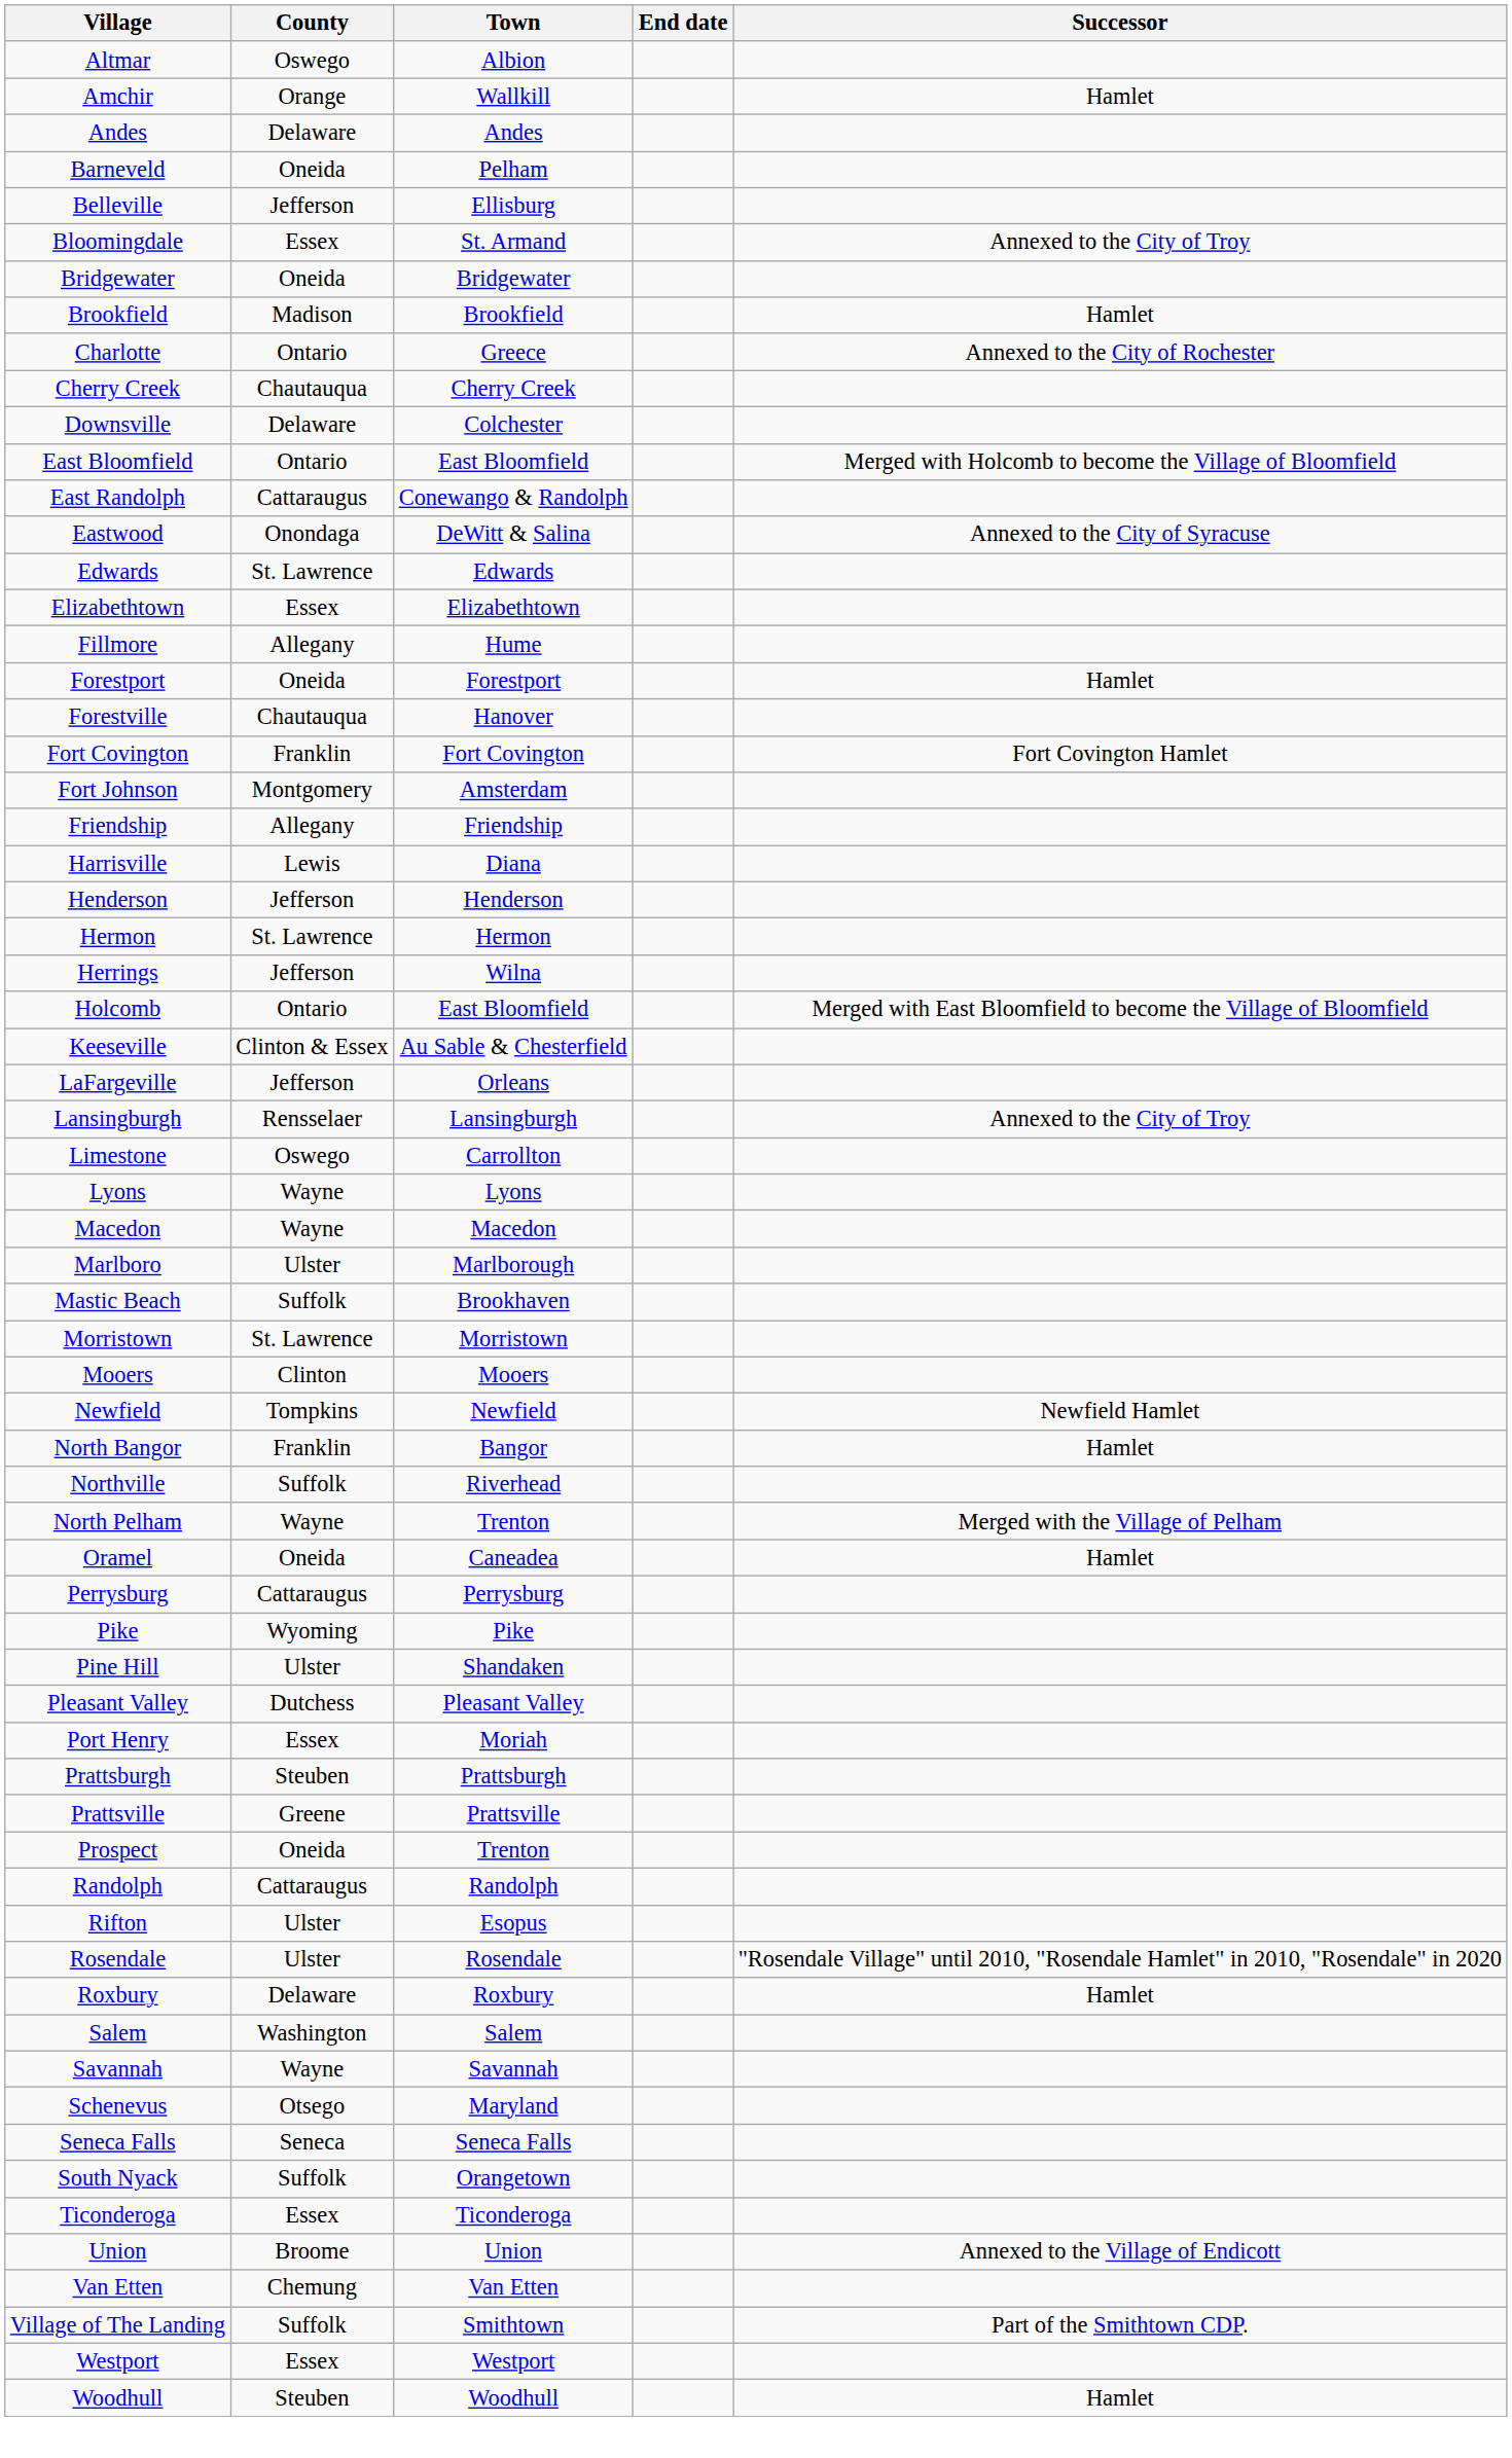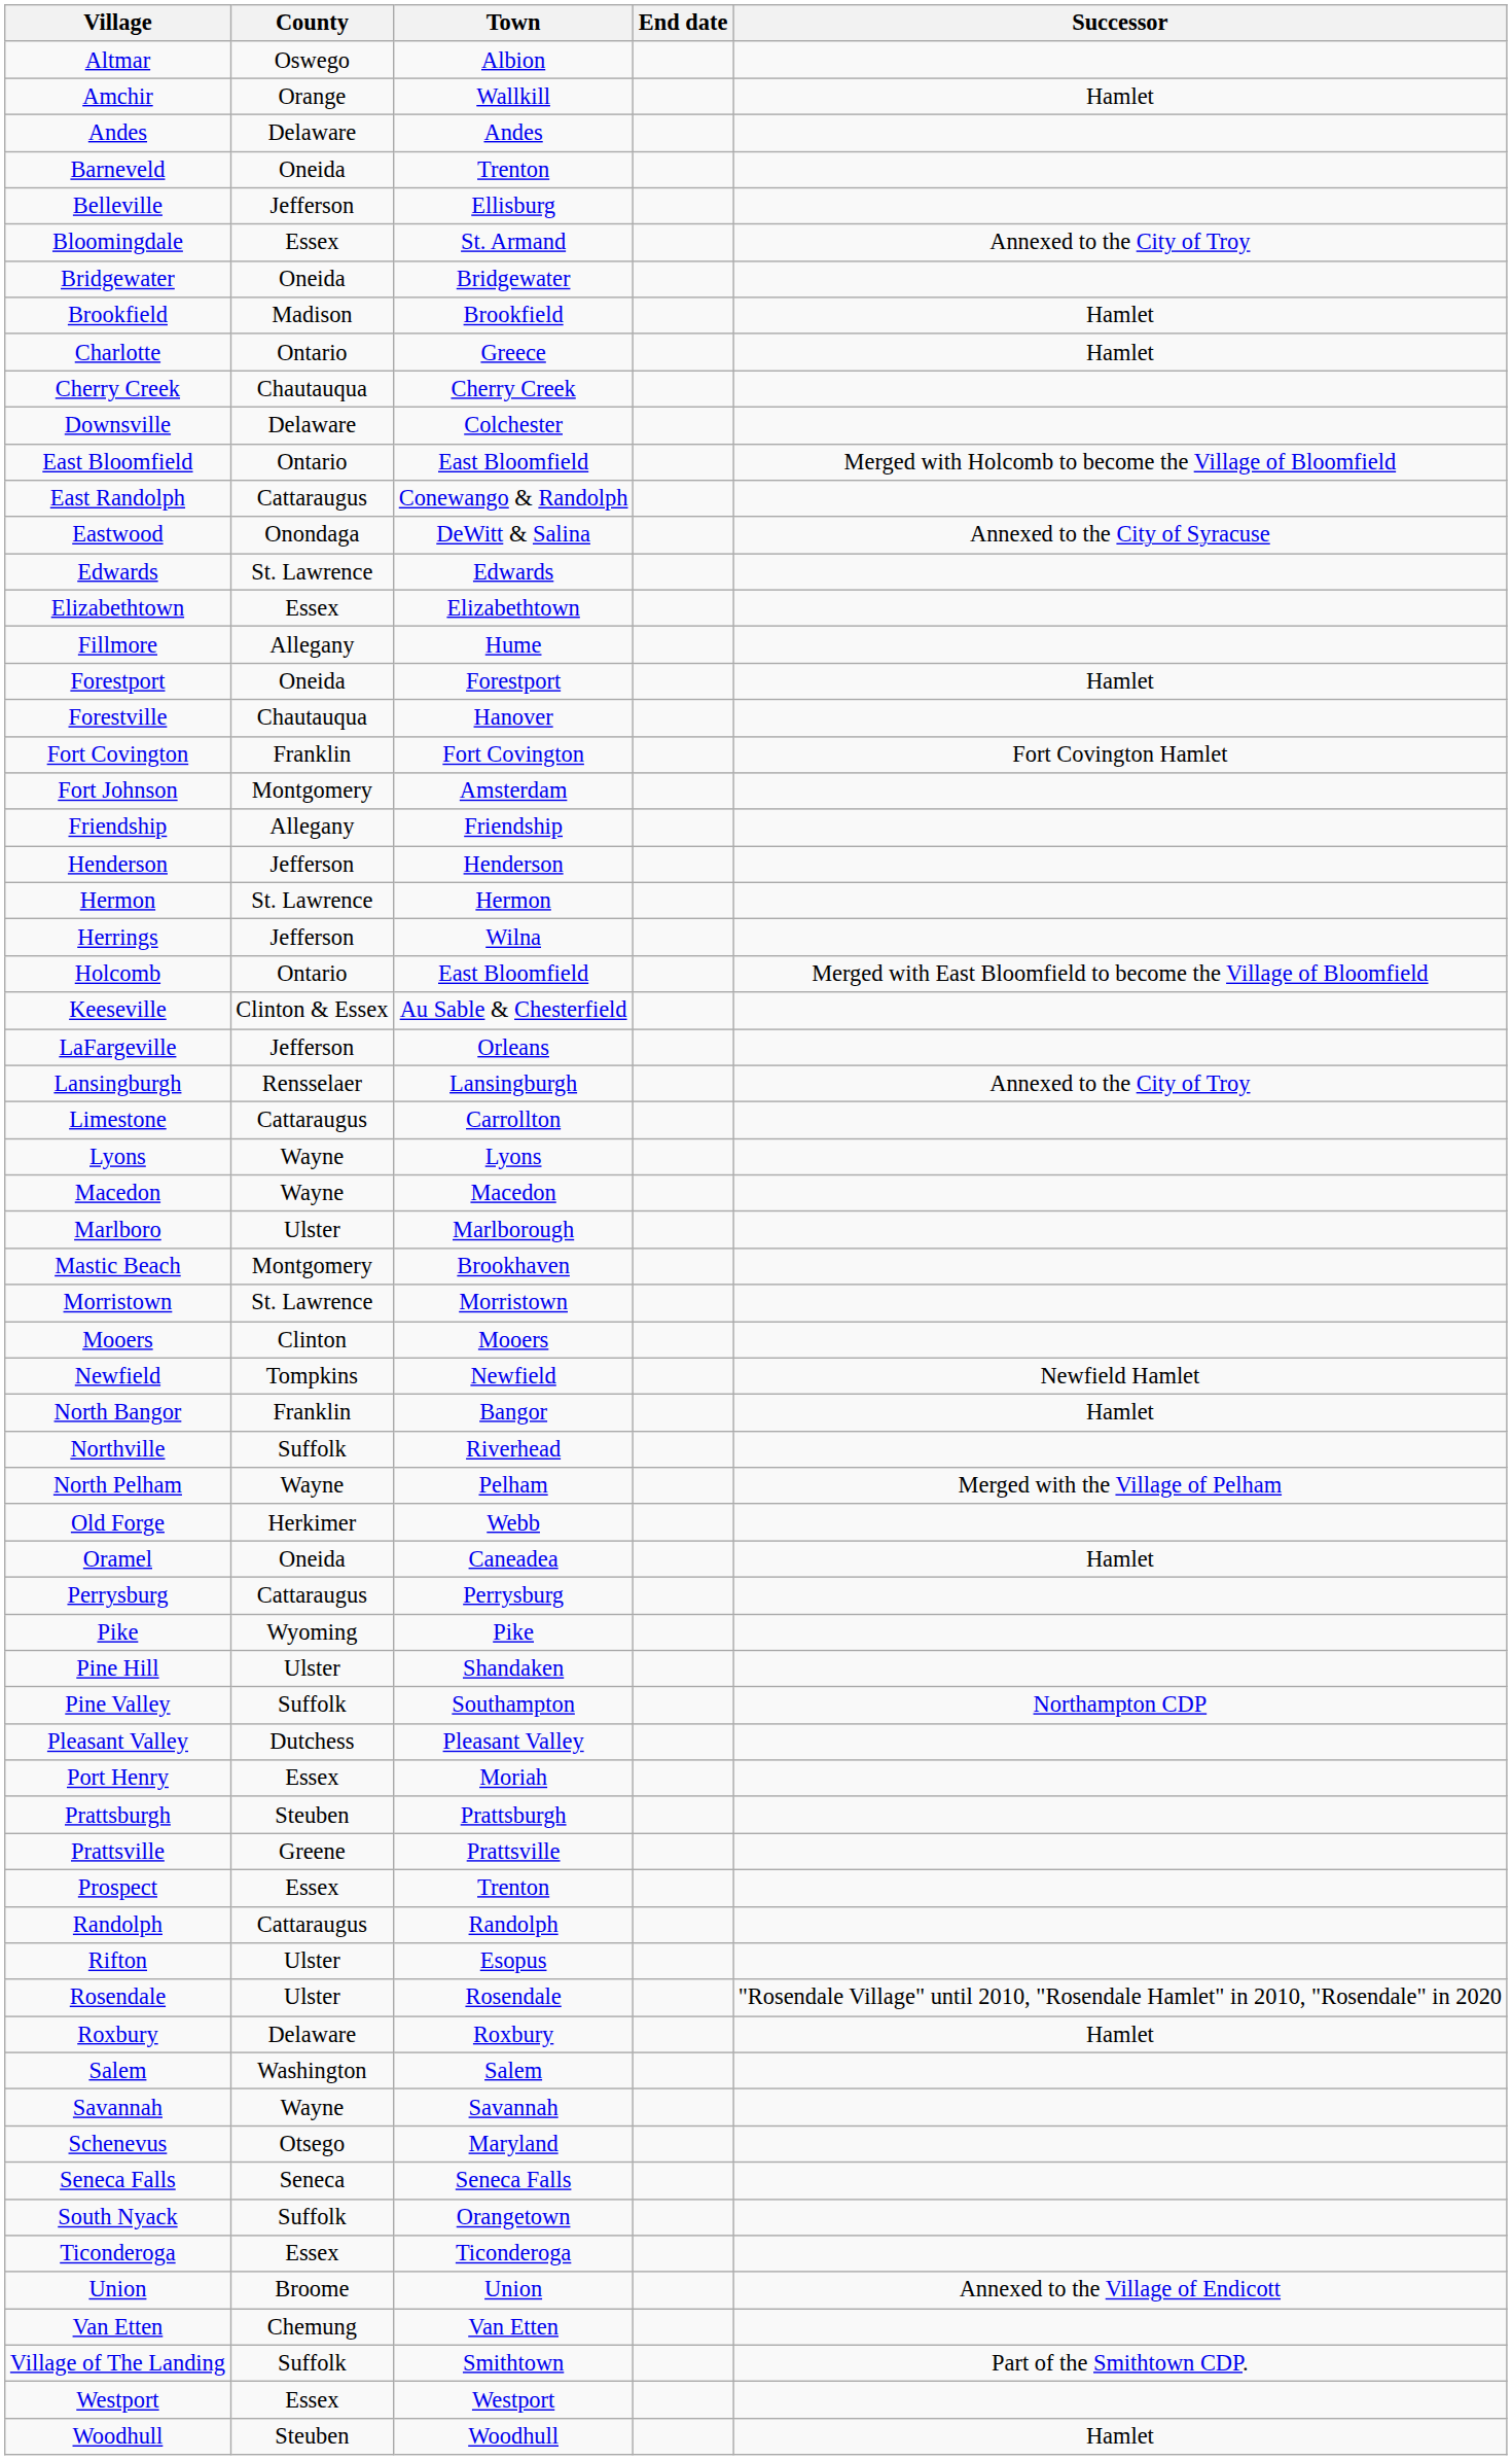Barneveld | Town: Pelham -> Trenton
Charlotte | Successor: Annexed to the City of Rochester -> Hamlet
- row: Harrisville | Lewis | Diana
Limestone | County: Oswego -> Cattaraugus
Mastic Beach | County: Suffolk -> Montgomery
North Pelham | Town: Trenton -> Pelham
+ row: Old Forge | Herkimer | Webb
+ row: Pine Valley | Suffolk | Southampton | Northampton CDP
Prospect | County: Oneida -> Essex
